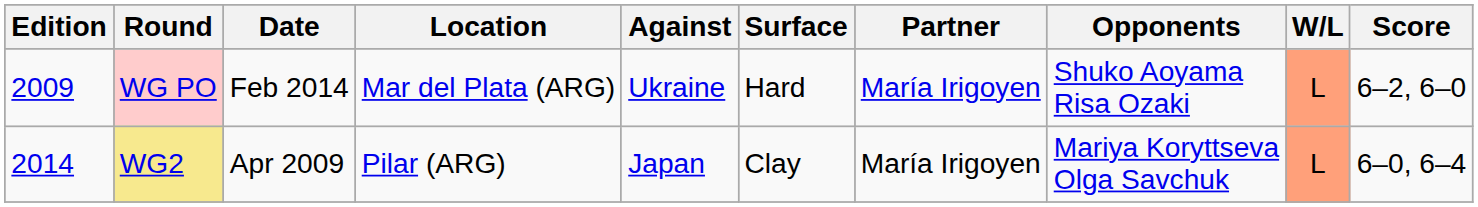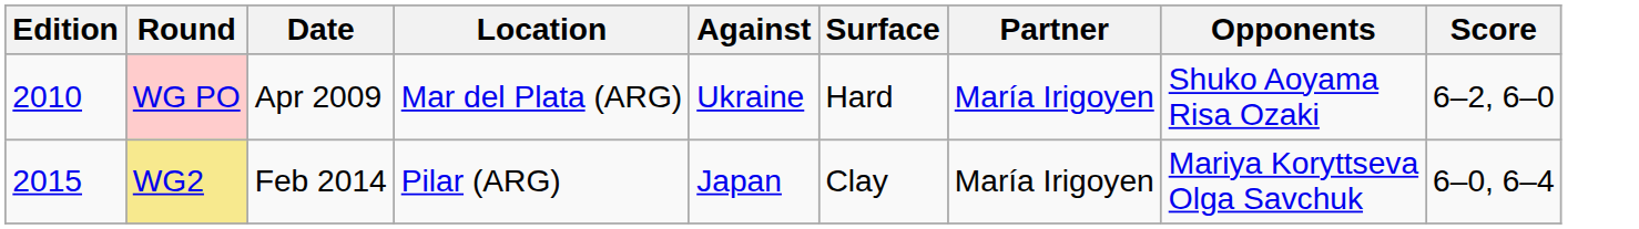- column: W/L | L | L
WG PO | Edition: 2009 -> 2010
WG PO | Date: Feb 2014 -> Apr 2009
WG2 | Edition: 2014 -> 2015
WG2 | Date: Apr 2009 -> Feb 2014
